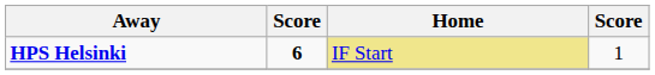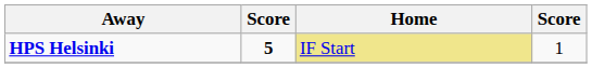HPS Helsinki | column 2: 6 -> 5
